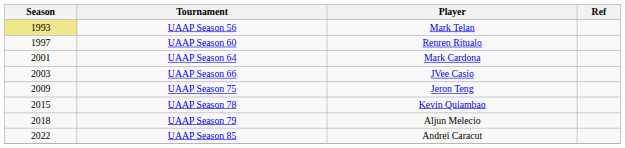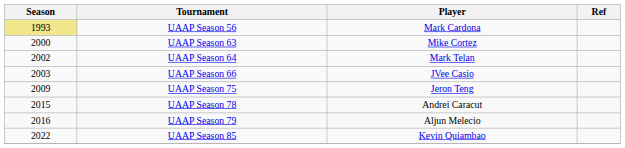UAAP Season 56 | Player: Mark Telan -> Mark Cardona
- row: 1997 | UAAP Season 60 | Renren Ritualo
+ row: 2000 | UAAP Season 63 | Mike Cortez
UAAP Season 64 | Season: 2001 -> 2002
UAAP Season 64 | Player: Mark Cardona -> Mark Telan
UAAP Season 78 | Player: Kevin Quiambao -> Andrei Caracut
UAAP Season 79 | Season: 2018 -> 2016
UAAP Season 85 | Player: Andrei Caracut -> Kevin Quiambao
